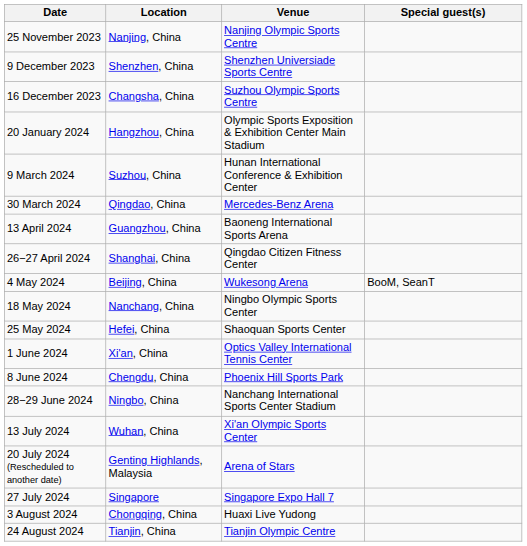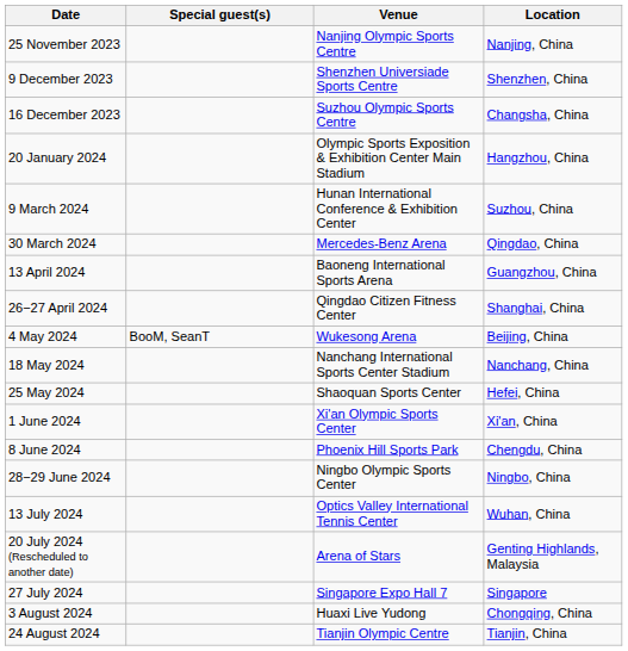columns swapped: Location <-> Special guest(s)
18 May 2024 | Venue: Ningbo Olympic Sports Center -> Nanchang International Sports Center Stadium
1 June 2024 | Venue: Optics Valley International Tennis Center -> Xi'an Olympic Sports Center
28−29 June 2024 | Venue: Nanchang International Sports Center Stadium -> Ningbo Olympic Sports Center
13 July 2024 | Venue: Xi'an Olympic Sports Center -> Optics Valley International Tennis Center
